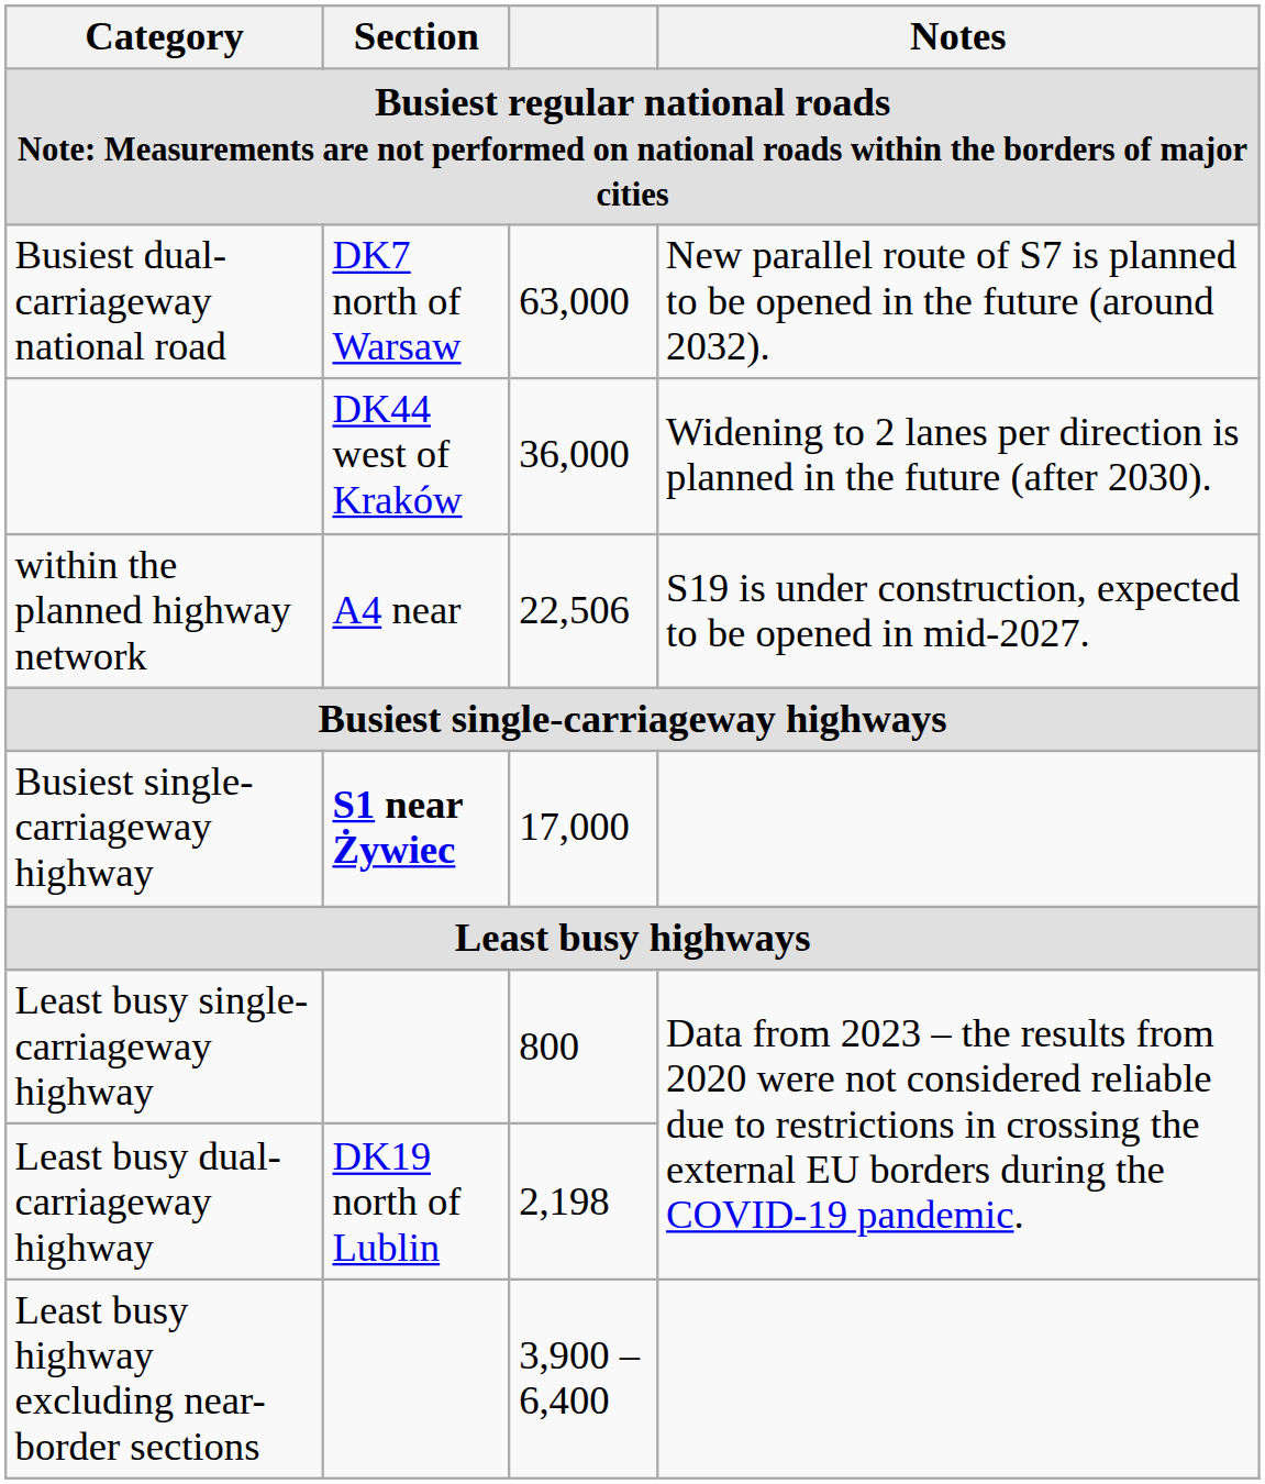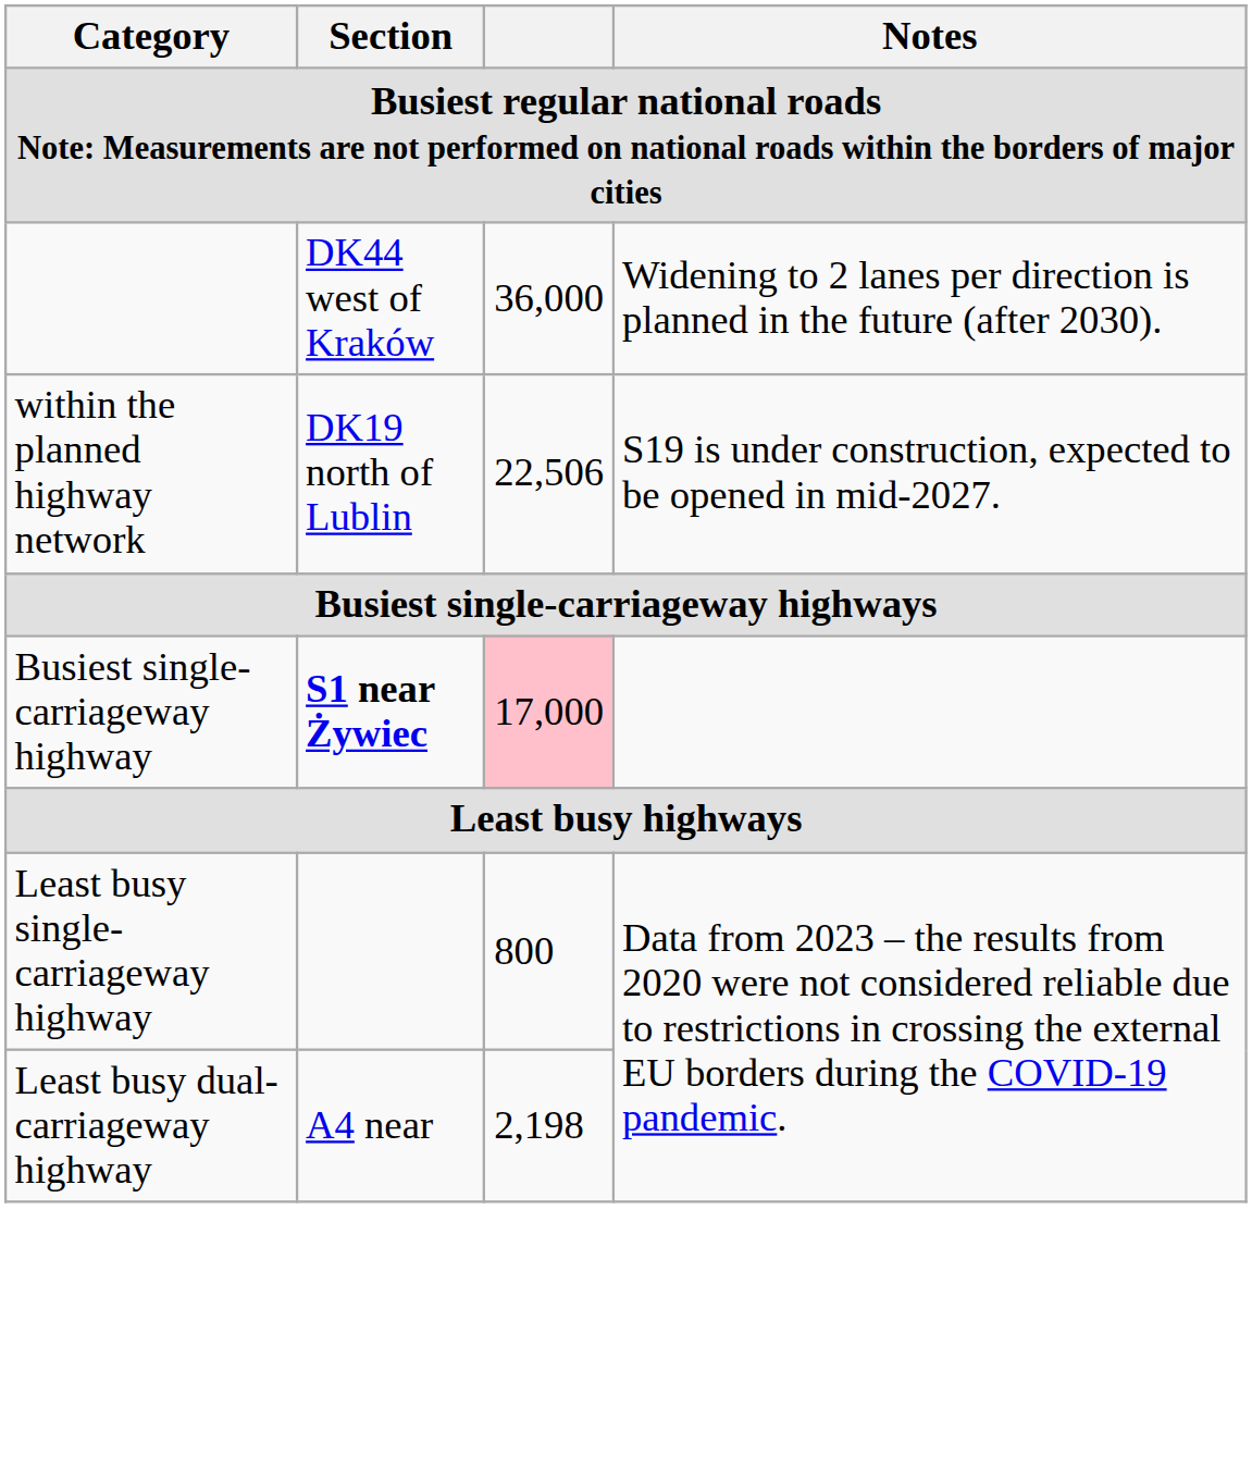- row: Busiest dual-carriageway national road | DK7 north of Warsaw | 63,000 | New parallel route of S7 is planned to be opened in the future (around 2032).
within the planned highway network | Section: A4 near -> DK19 north of Lublin
Busiest single-carriageway highway | column 3: no background -> pink background
Least busy dual-carriageway highway | Section: DK19 north of Lublin -> A4 near
- row: Least busy highway excluding near-border sections | 3,900 – 6,400
